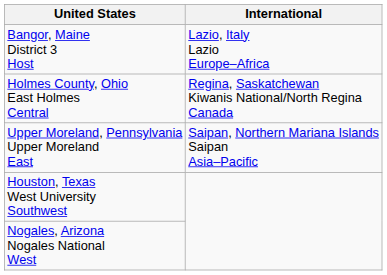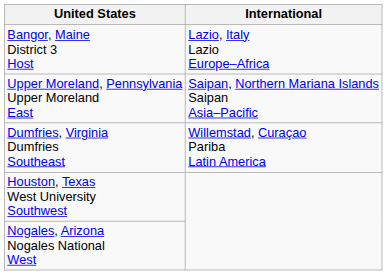- row: Holmes County, Ohio East Holmes Central | Regina, Saskatchewan Kiwanis National/North Regina Canada
+ row: Dumfries, Virginia Dumfries Southeast | Willemstad, Curaçao Pariba Latin America
